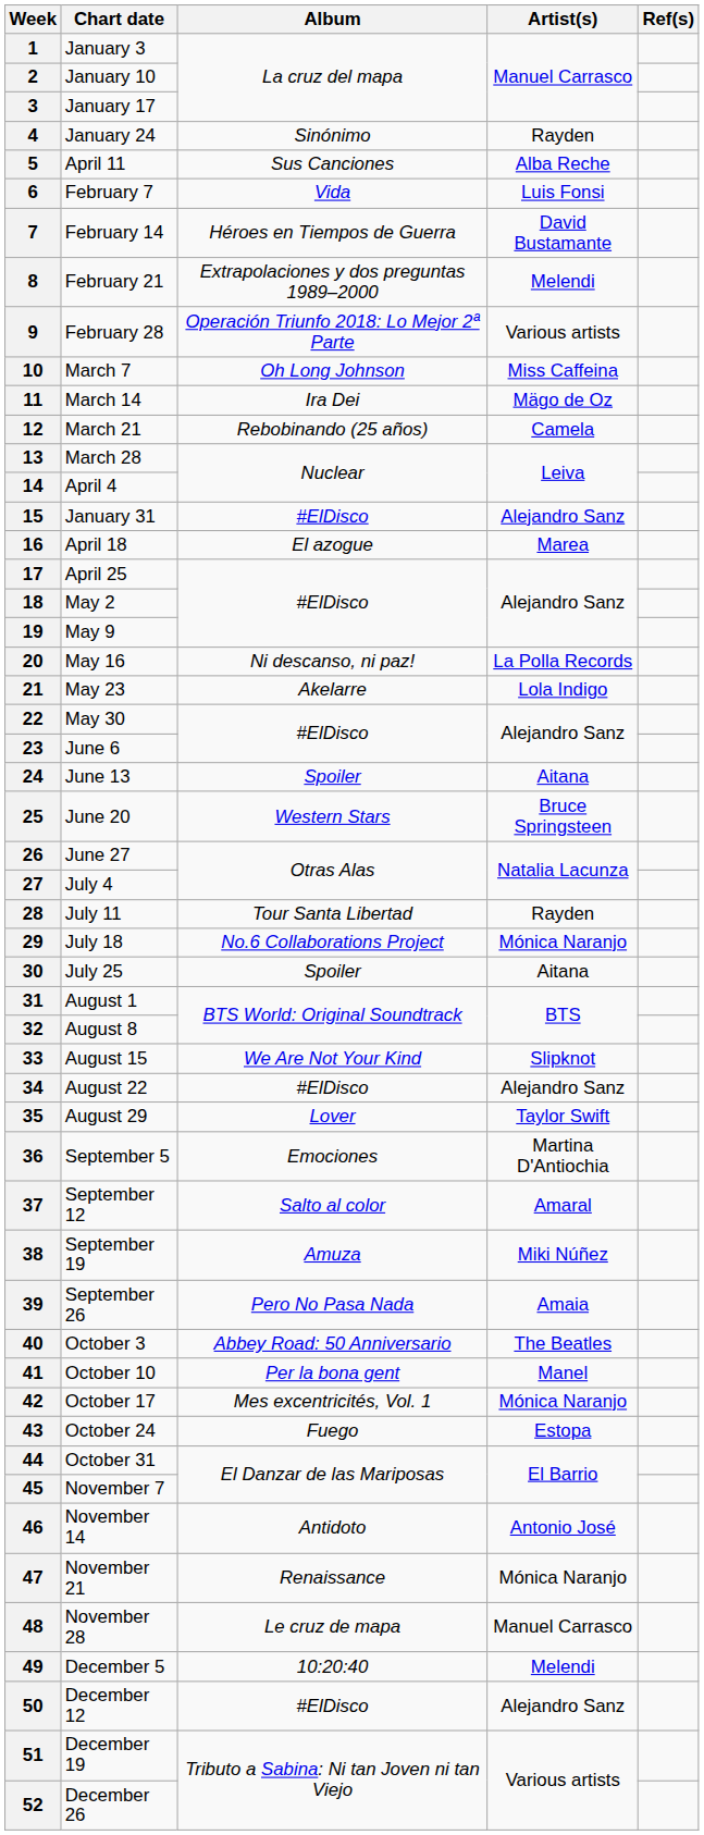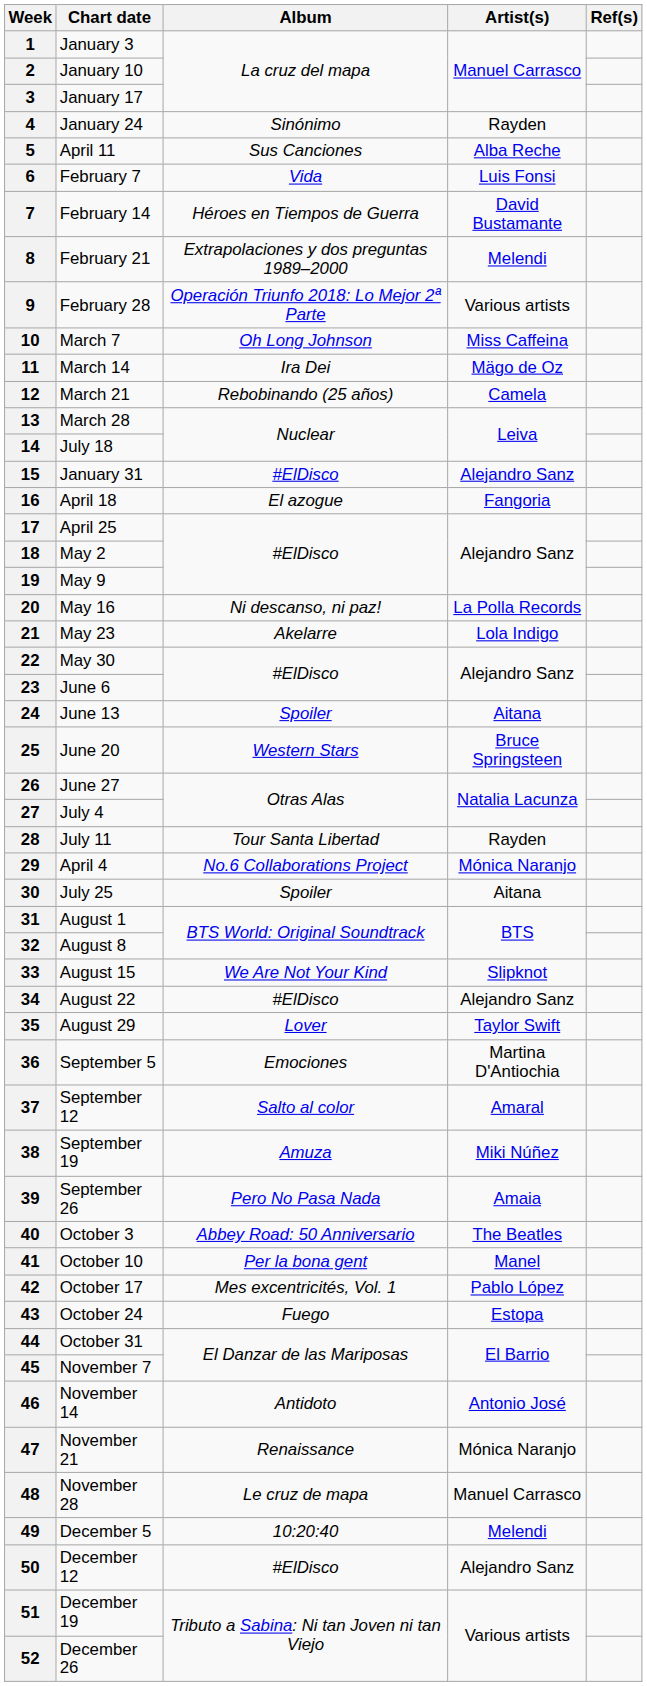14 | Chart date: April 4 -> July 18
16 | Artist(s): Marea -> Fangoria
29 | Chart date: July 18 -> April 4
42 | Artist(s): Mónica Naranjo -> Pablo López
